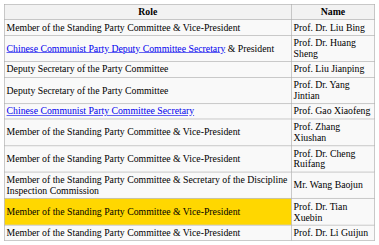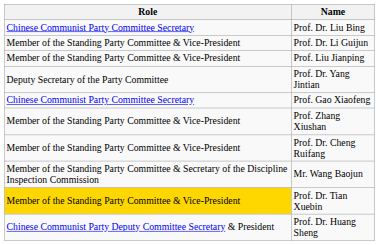Prof. Dr. Liu Bing | Role: Member of the Standing Party Committee & Vice-President -> Chinese Communist Party Committee Secretary
rows swapped: Prof. Dr. Huang Sheng <-> Prof. Dr. Li Guijun
Prof. Liu Jianping | Role: Deputy Secretary of the Party Committee -> Member of the Standing Party Committee & Vice-President
